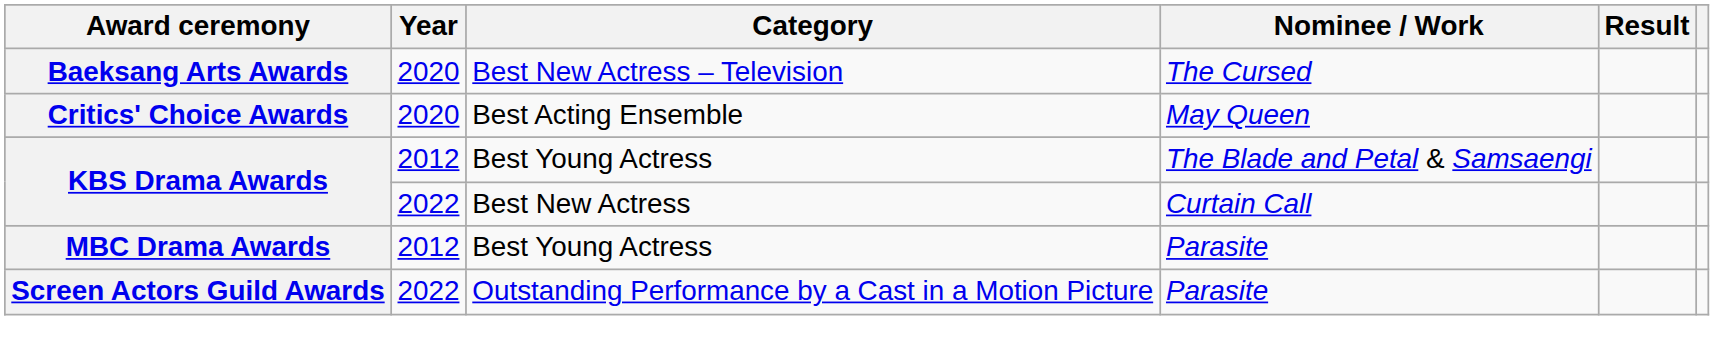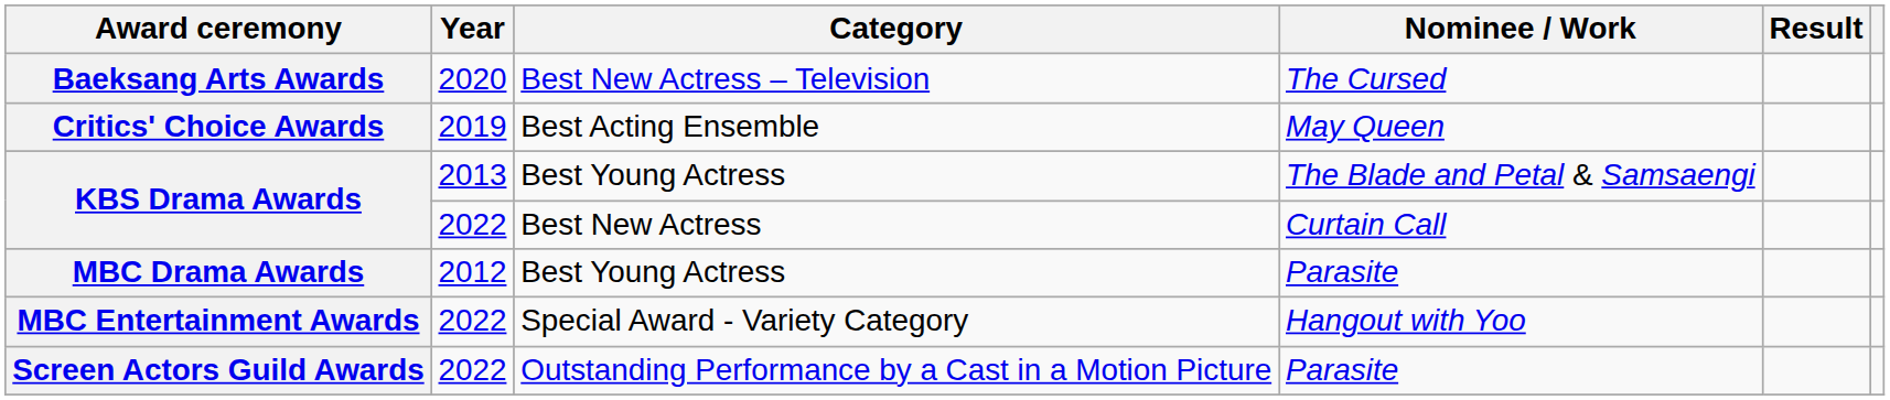Critics' Choice Awards | Year: 2020 -> 2019
KBS Drama Awards / Best Young Actress | Year: 2012 -> 2013
+ row: MBC Entertainment Awards | 2022 | Special Award - Variety Category | Hangout with Yoo
